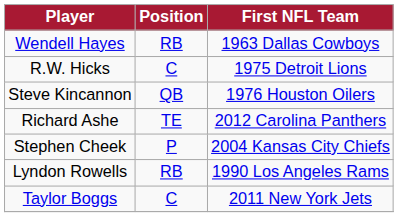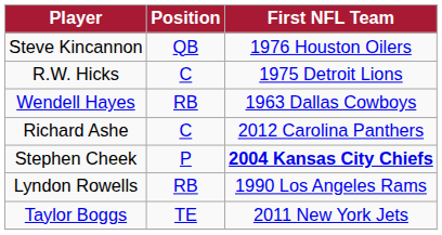rows swapped: Wendell Hayes <-> Steve Kincannon
Richard Ashe | Position: TE -> C
Stephen Cheek | First NFL Team: normal -> bold
Taylor Boggs | Position: C -> TE
